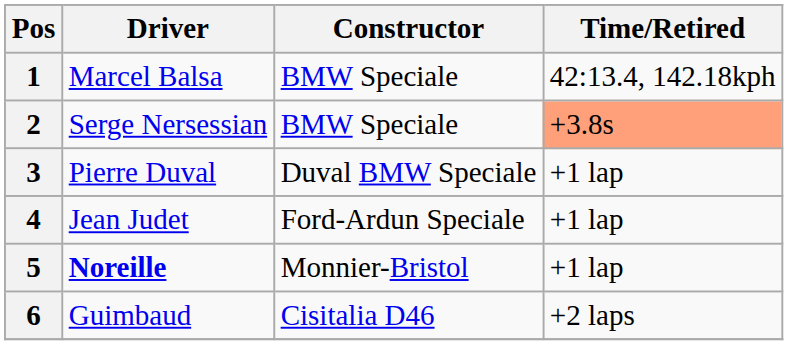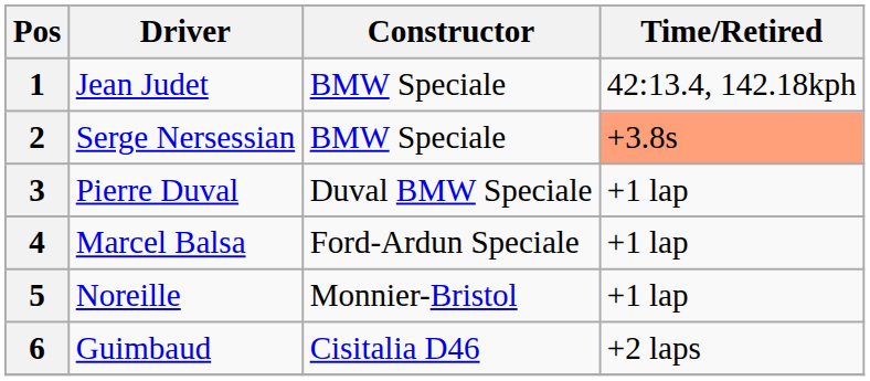1 | Driver: Marcel Balsa -> Jean Judet
4 | Driver: Jean Judet -> Marcel Balsa
5 | Driver: bold -> normal
